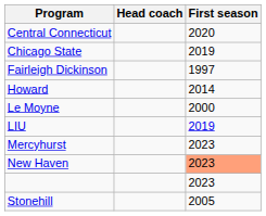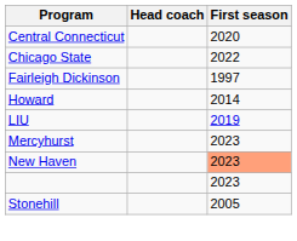Chicago State | First season: 2019 -> 2022
- row: Le Moyne | 2000
